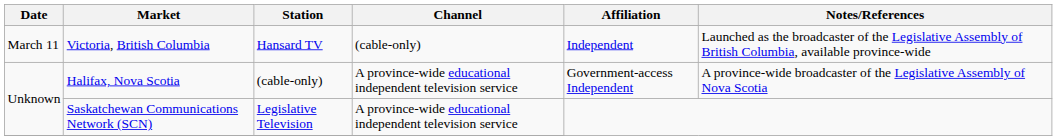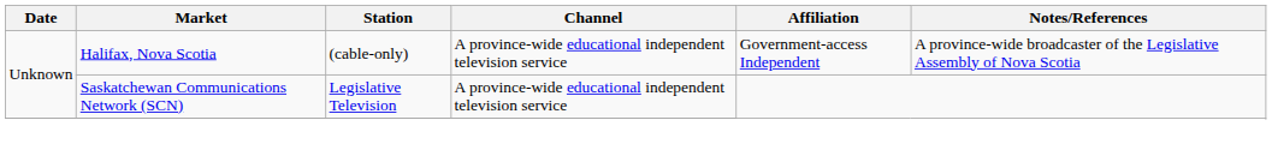- row: March 11 | Victoria, British Columbia | Hansard TV | (cable-only) | Independent | Launched as the broadcaster of the Legislative Assembly of British Columbia, available province-wide
